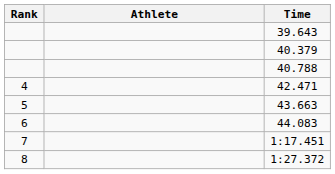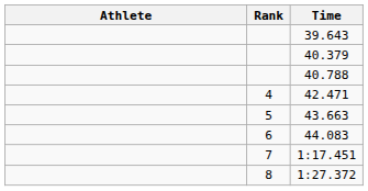columns swapped: Rank <-> Athlete
